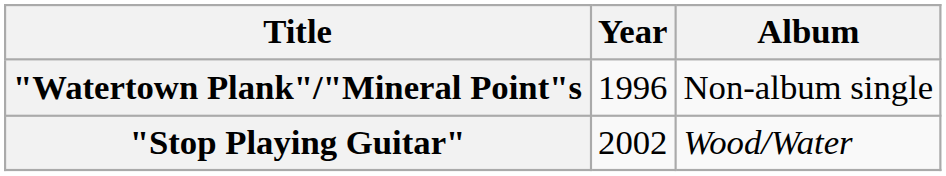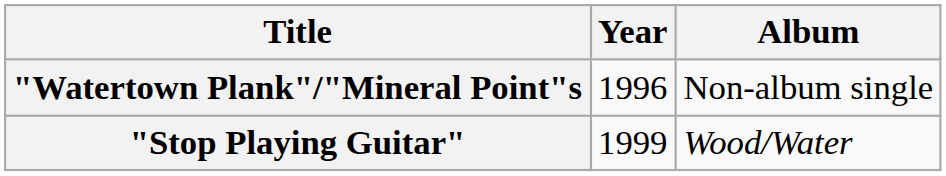"Stop Playing Guitar" | Year: 2002 -> 1999
